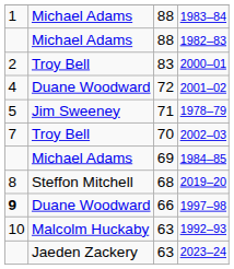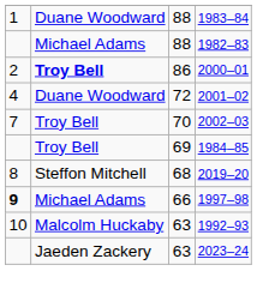1983–84 | column 2: Michael Adams -> Duane Woodward
2000–01 | column 2: normal -> bold
2000–01 | column 3: 83 -> 86
- row: 5 | Jim Sweeney | 71 | 1978–79
1984–85 | column 2: Michael Adams -> Troy Bell
1997–98 | column 2: Duane Woodward -> Michael Adams
